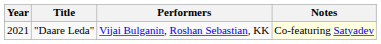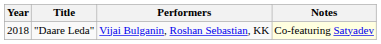"Daare Leda" | Year: 2021 -> 2018
